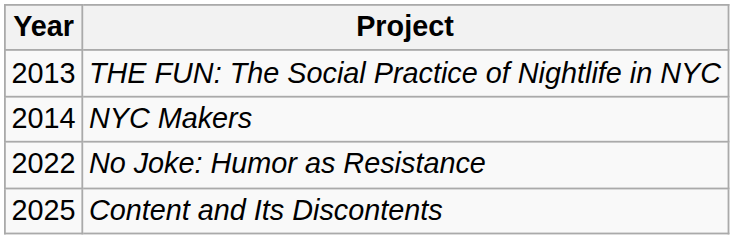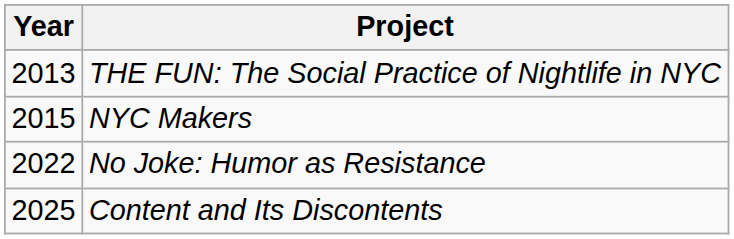NYC Makers | Year: 2014 -> 2015
